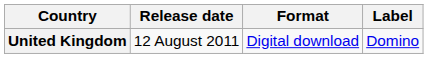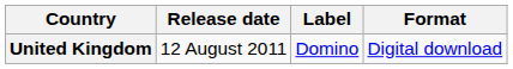columns swapped: Format <-> Label
